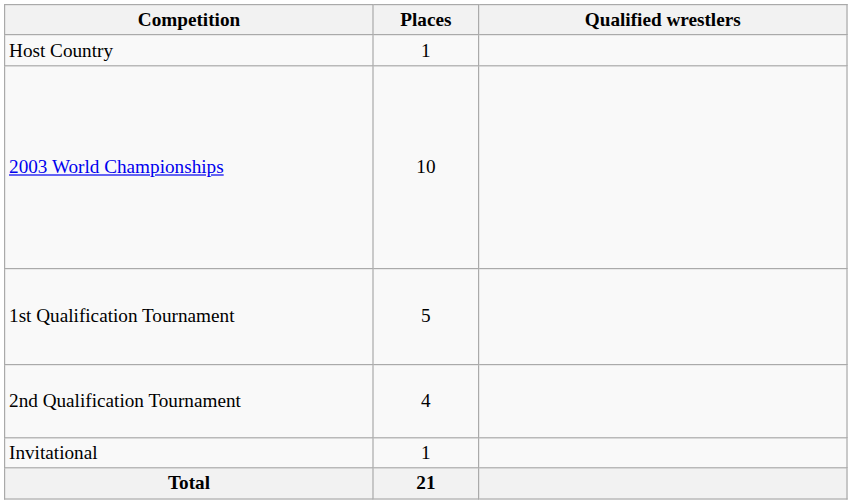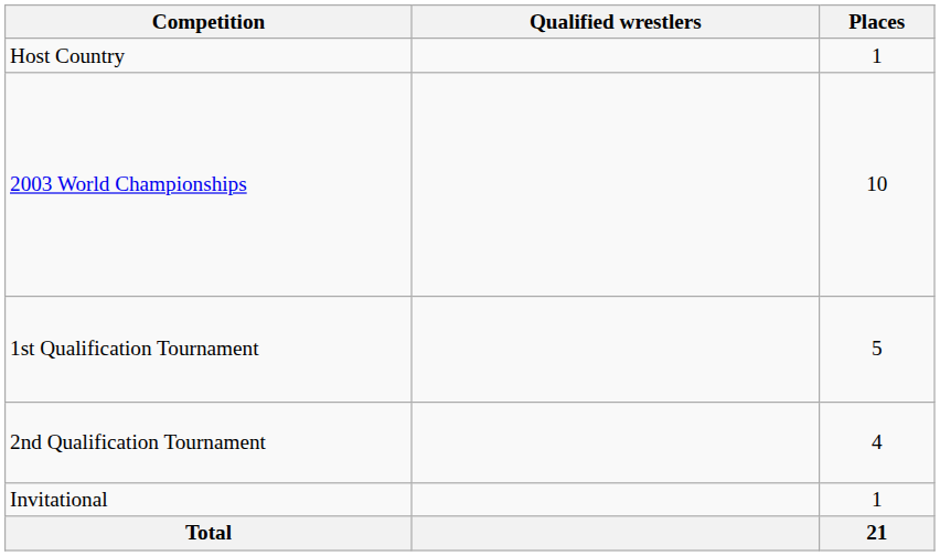columns swapped: Places <-> Qualified wrestlers
